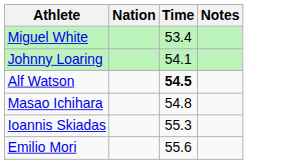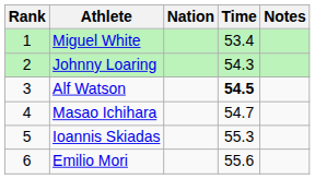+ column: Rank | 1 | 2 | 3 | 4 | 5 | 6
Johnny Loaring | Time: 54.1 -> 54.3
Masao Ichihara | Time: 54.8 -> 54.7
